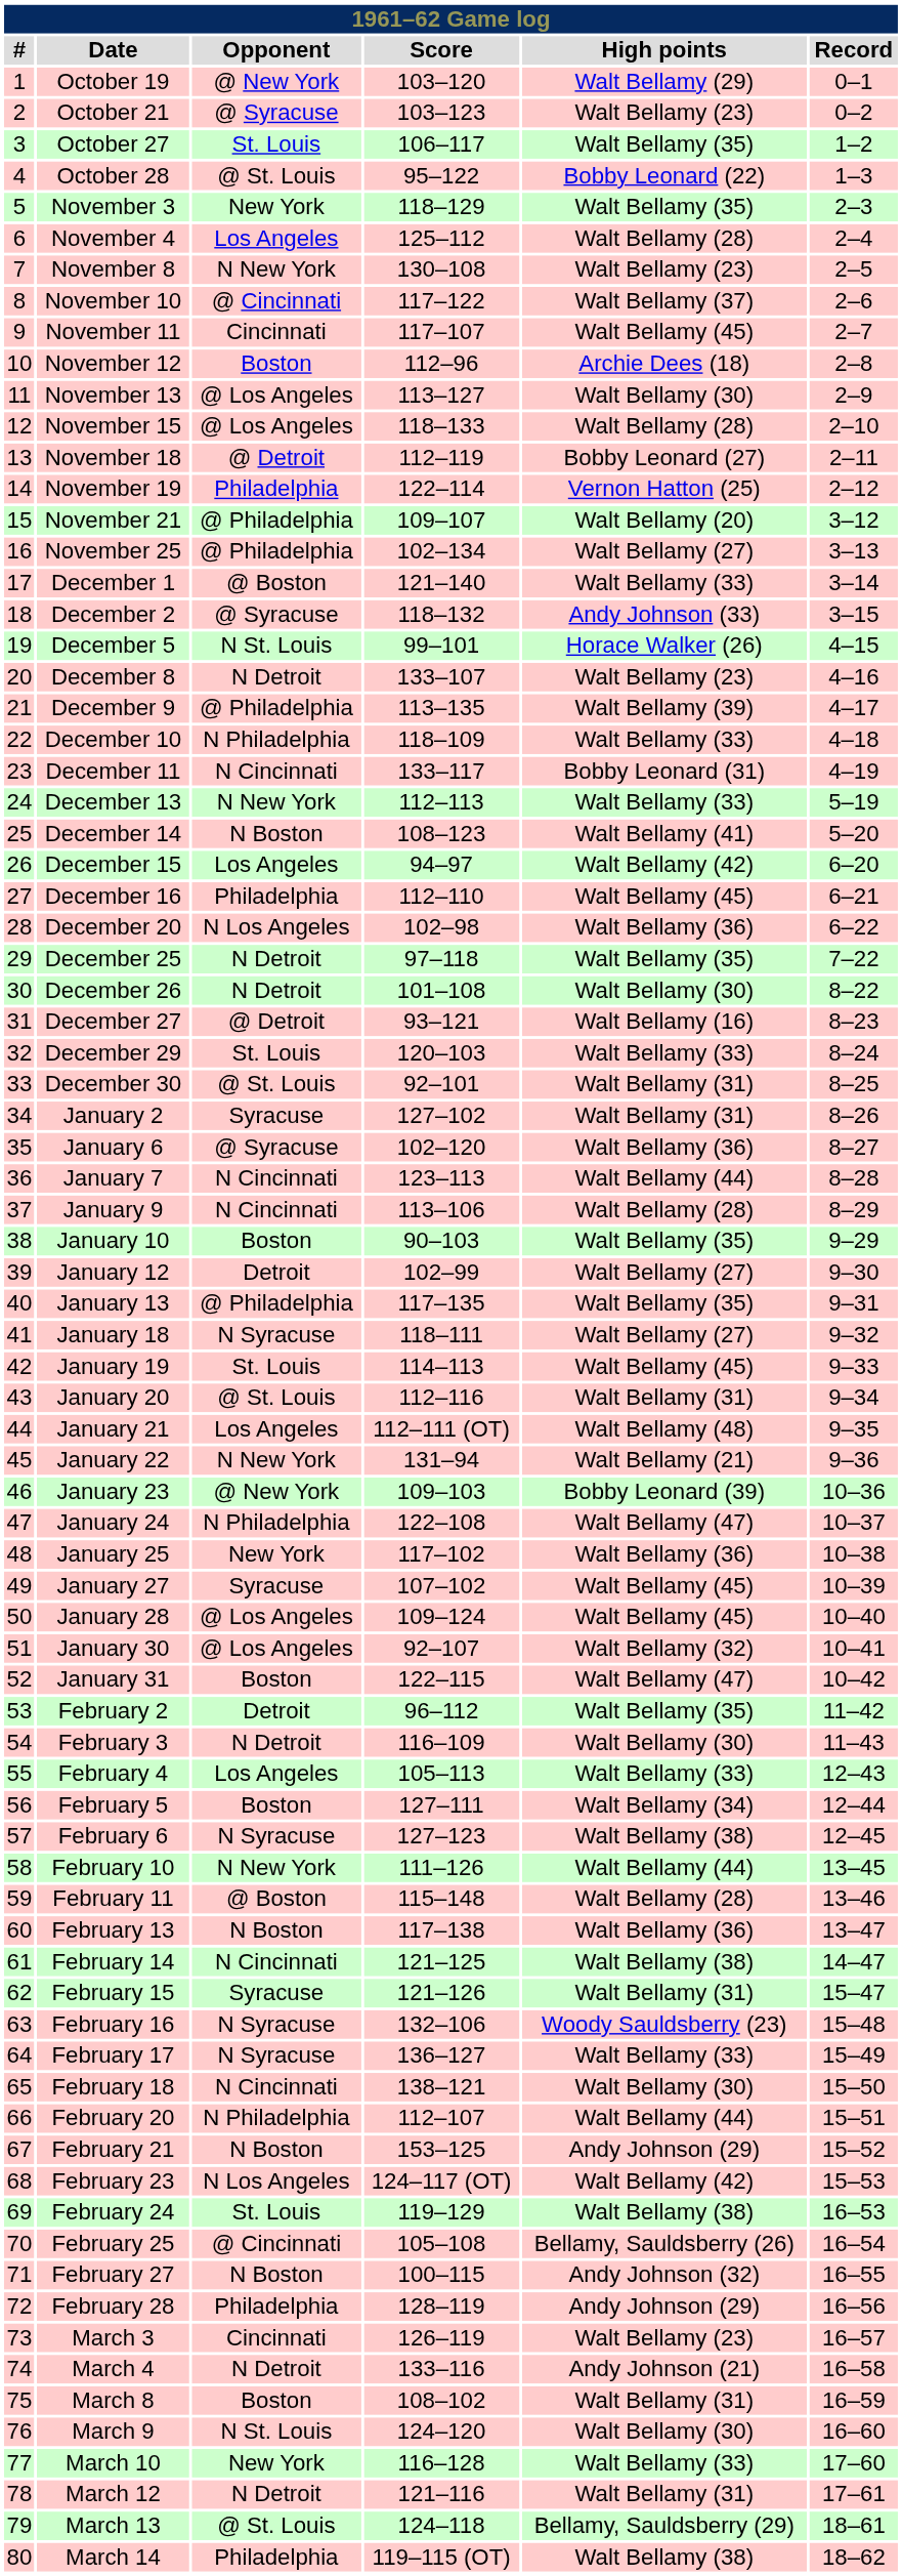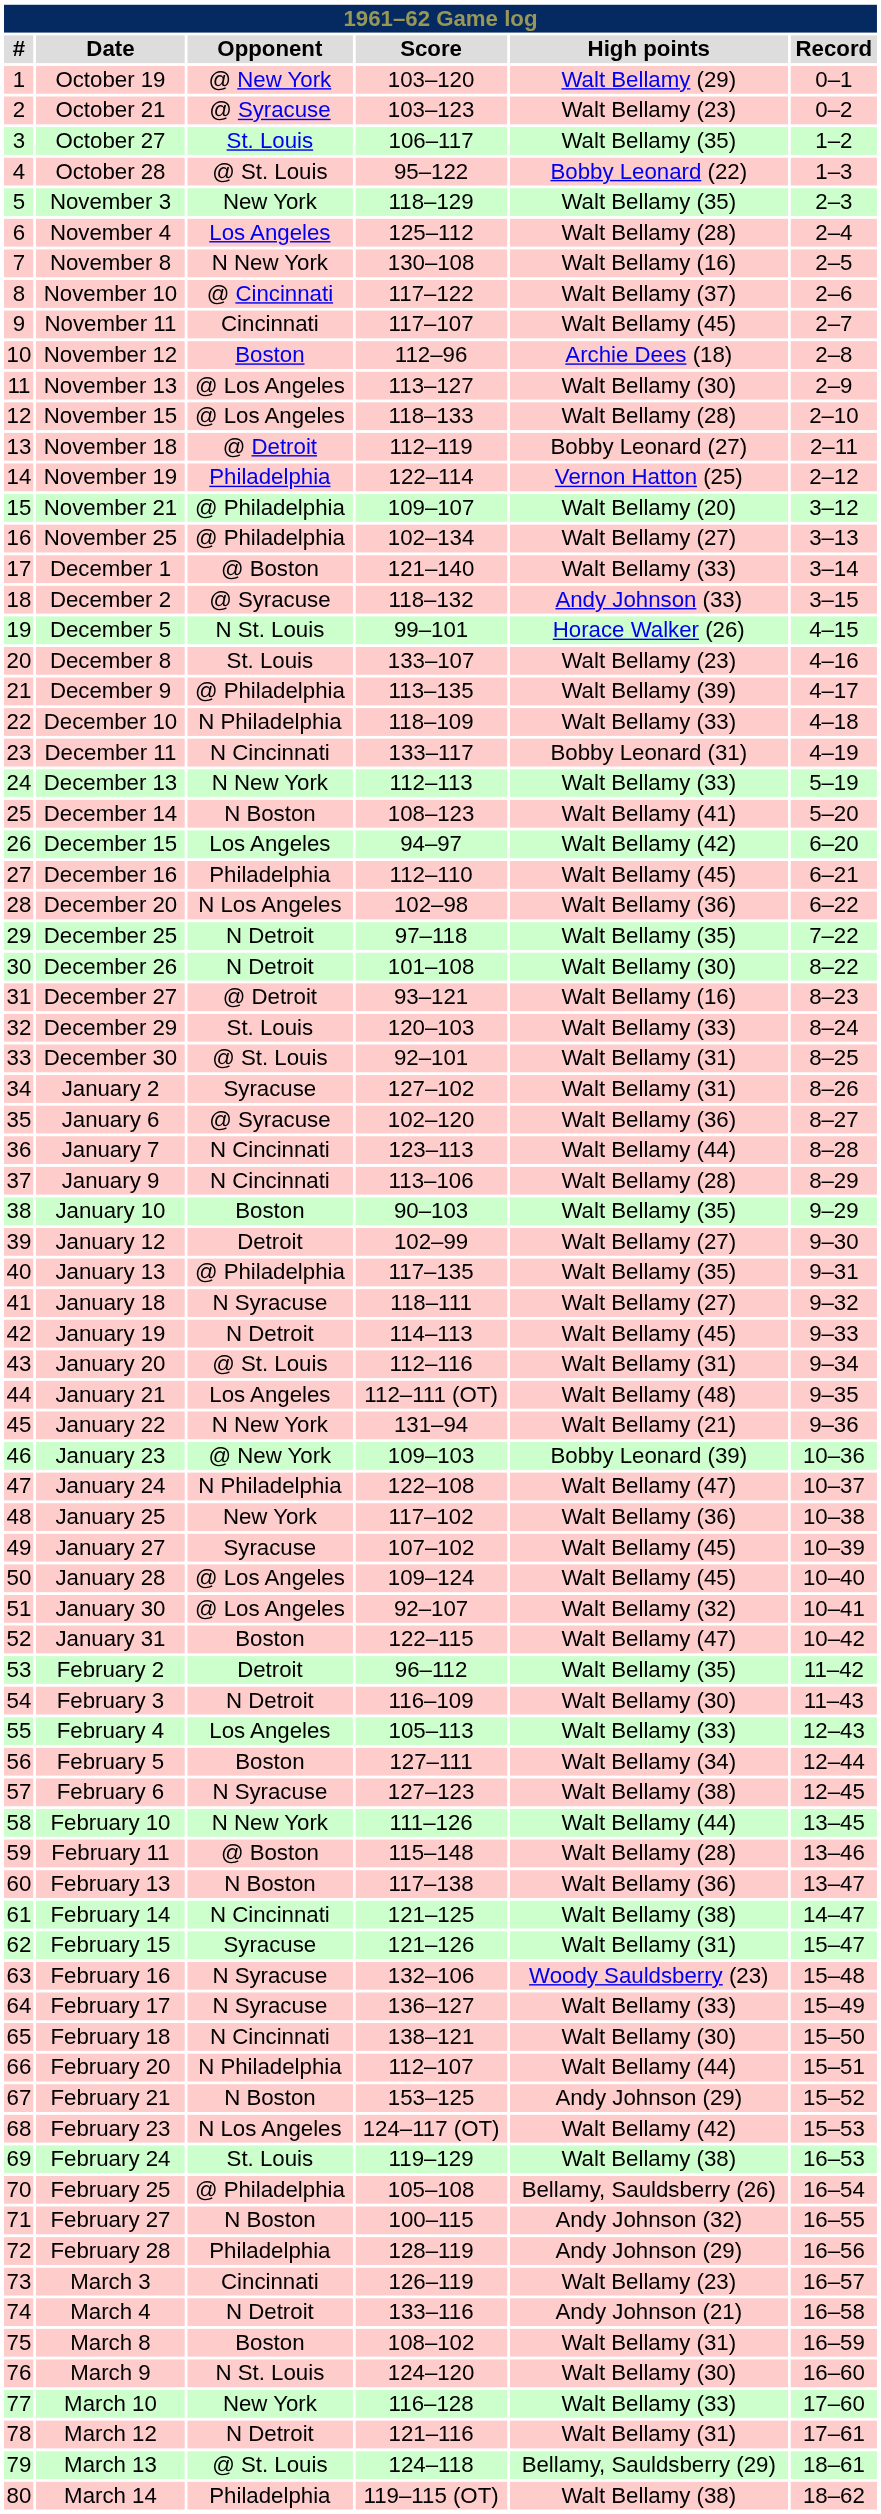November 8 | High points: Walt Bellamy (23) -> Walt Bellamy (16)
December 8 | Opponent: N Detroit -> St. Louis
January 19 | Opponent: St. Louis -> N Detroit
February 25 | Opponent: @ Cincinnati -> @ Philadelphia
